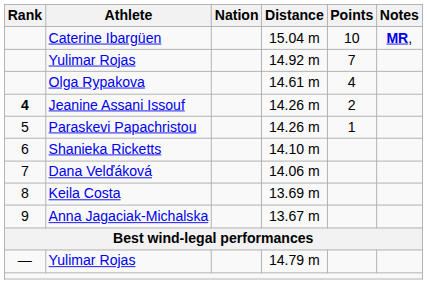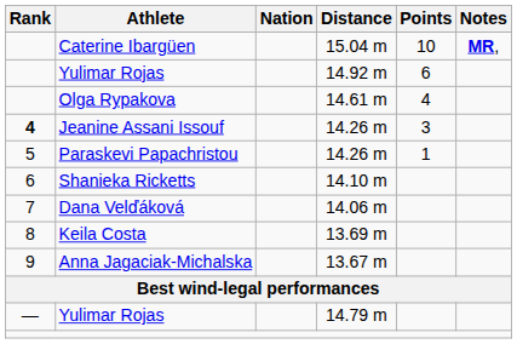Yulimar Rojas / 14.92 m | Points: 7 -> 6
Jeanine Assani Issouf | Points: 2 -> 3
